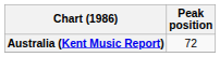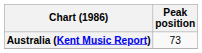Australia (Kent Music Report) | Peak position: 72 -> 73
